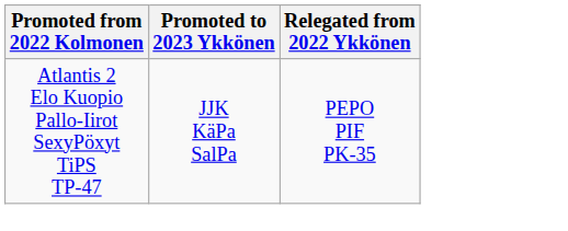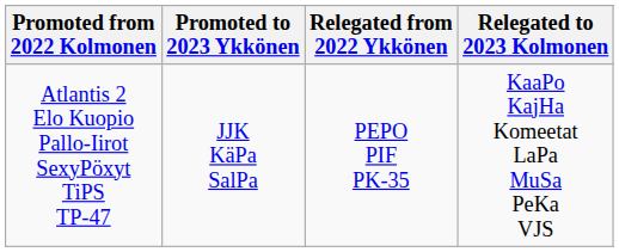+ column: Relegated to 2023 Kolmonen | KaaPo KajHa Komeetat LaPa MuSa PeKa VJS
